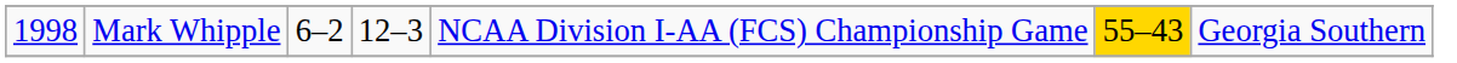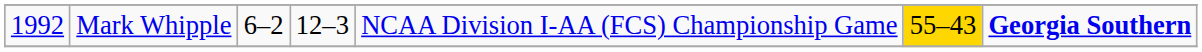Mark Whipple | column 1: 1998 -> 1992
Mark Whipple | column 7: normal -> bold
